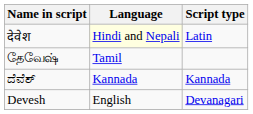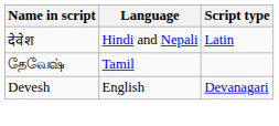देवेश | Language: lightyellow background -> no background
- row: ದೆವೆಶ್ | Kannada | Kannada
